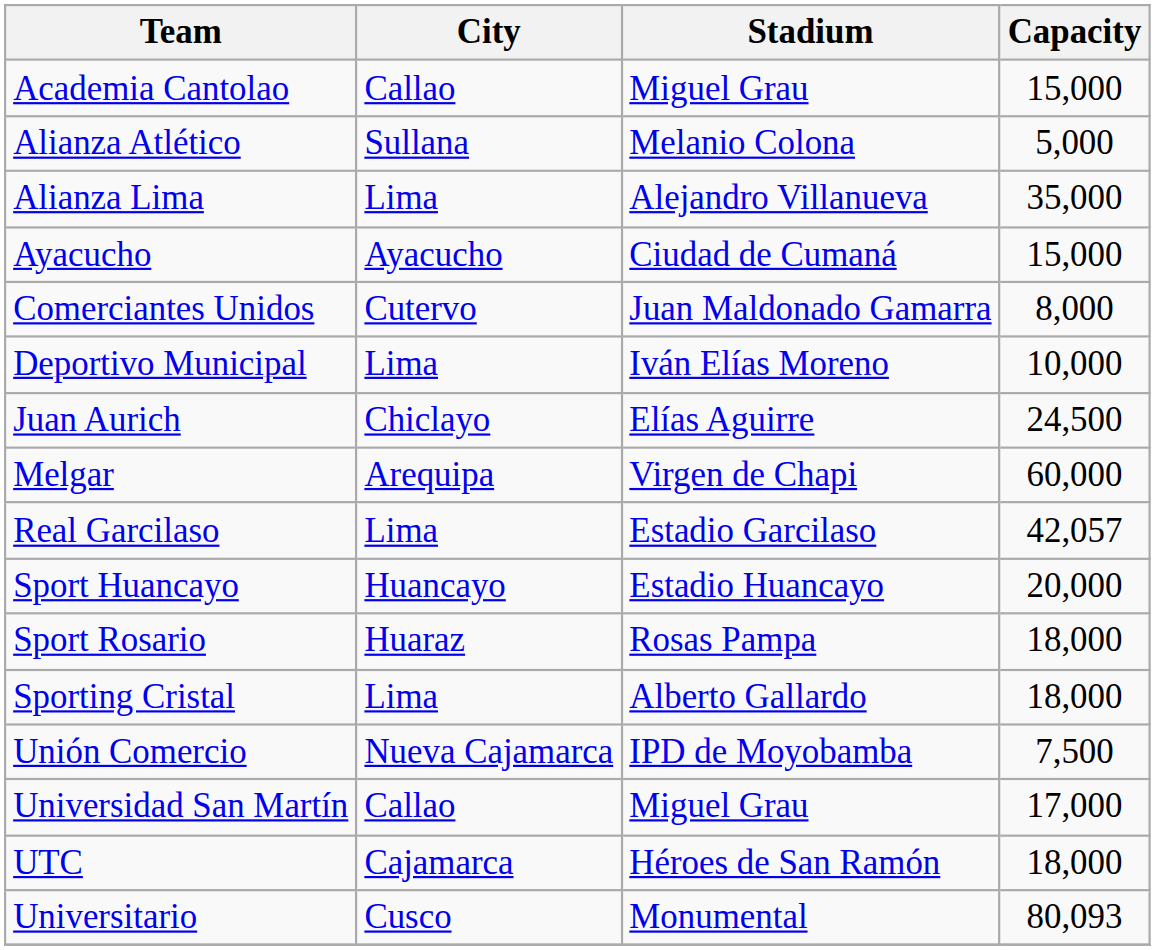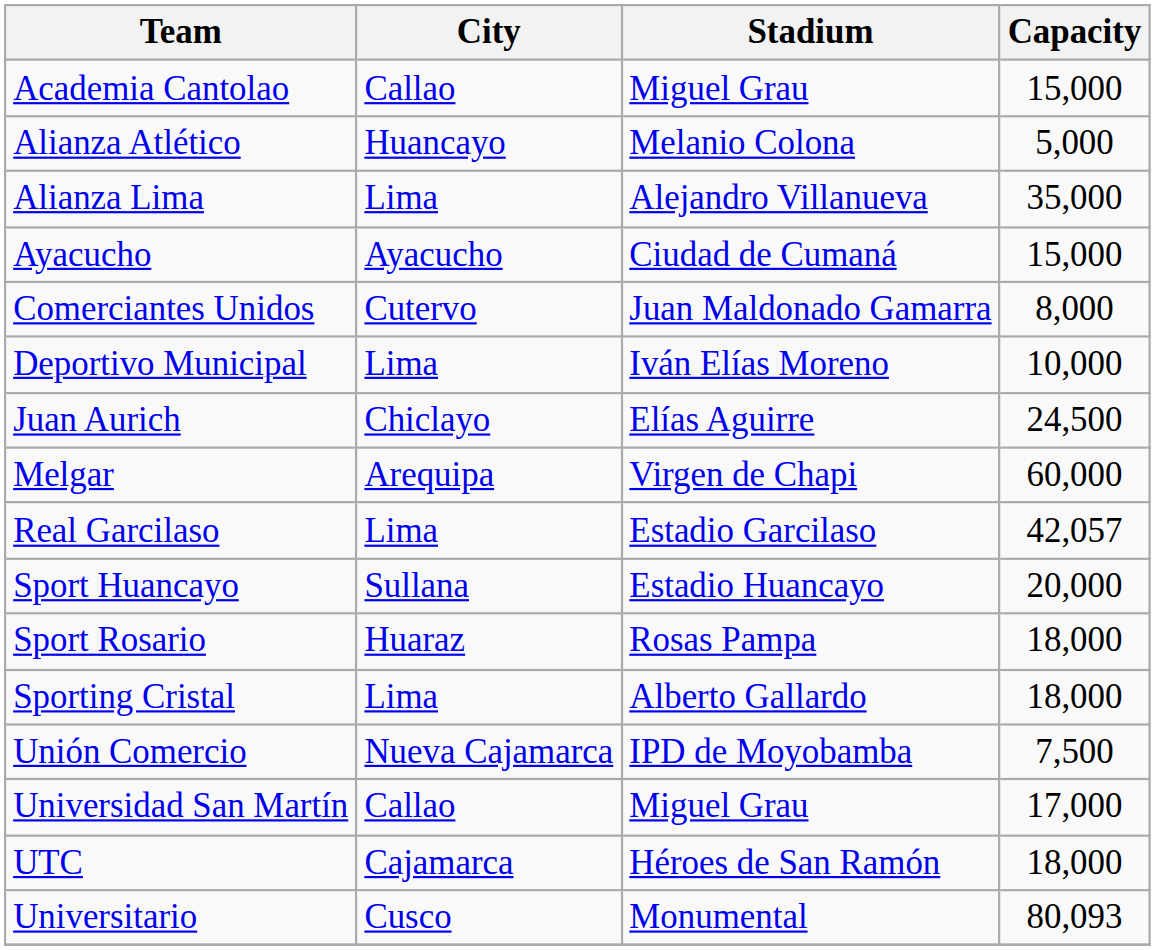Alianza Atlético | City: Sullana -> Huancayo
Sport Huancayo | City: Huancayo -> Sullana
